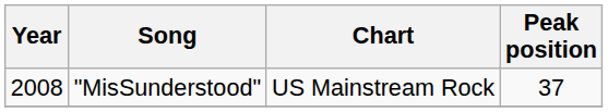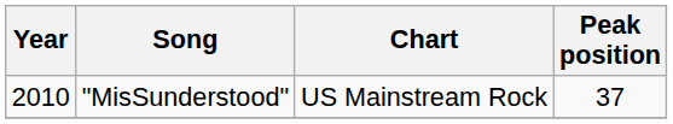"MisSunderstood" | Year: 2008 -> 2010
